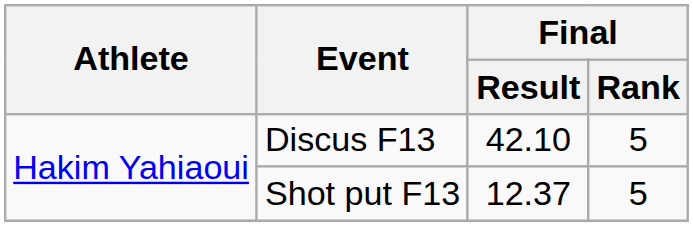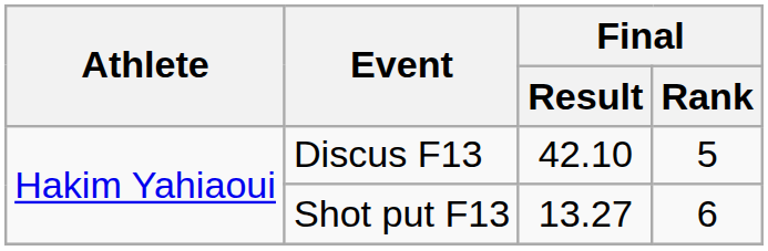Shot put F13 | Final / Result: 12.37 -> 13.27
Shot put F13 | Final / Rank: 5 -> 6
